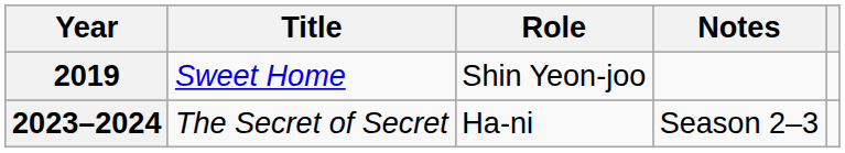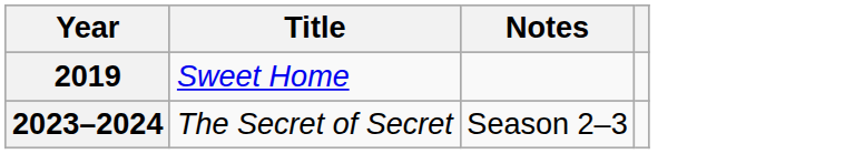- column: Role | Shin Yeon-joo | Ha-ni
